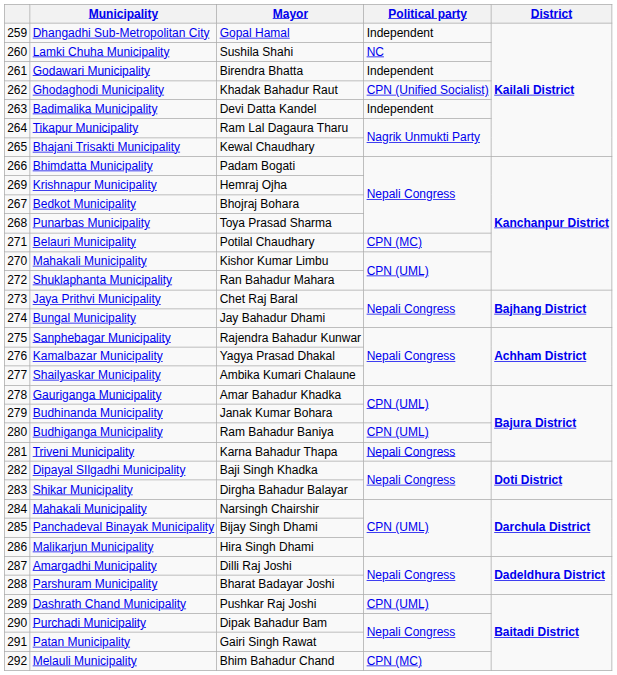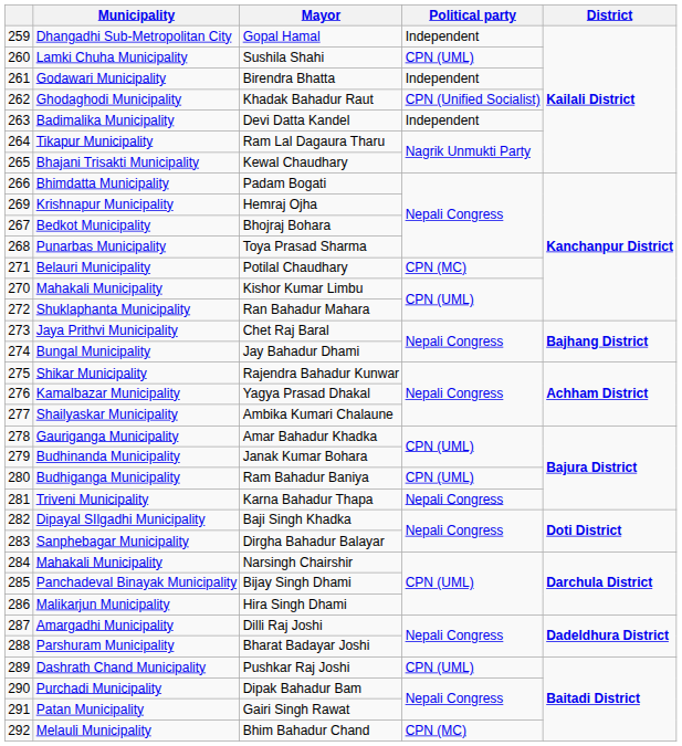Sushila Shahi | Political party: NC -> CPN (UML)
Rajendra Bahadur Kunwar | Municipality: Sanphebagar Municipality -> Shikar Municipality
Dirgha Bahadur Balayar | Municipality: Shikar Municipality -> Sanphebagar Municipality
